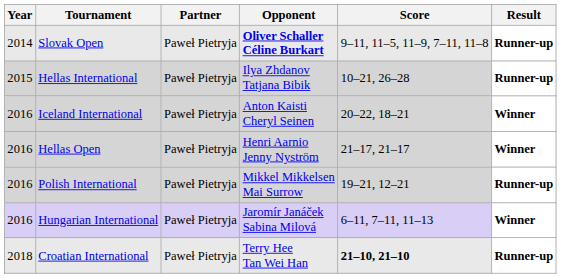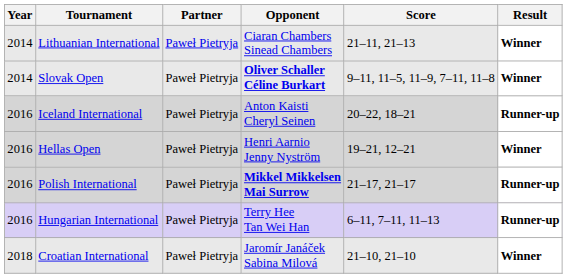+ row: 2014 | Lithuanian International | Paweł Pietryja | Ciaran Chambers Sinead Chambers | 21–11, 21–13 | Winner
Slovak Open | Result: Runner-up -> Winner
- row: 2015 | Hellas International | Paweł Pietryja | Ilya Zhdanov Tatjana Bibik | 10–21, 26–28 | Runner-up
Iceland International | Result: Winner -> Runner-up
Hellas Open | Score: 21–17, 21–17 -> 19–21, 12–21
Polish International | Opponent: normal -> bold
Polish International | Score: 19–21, 12–21 -> 21–17, 21–17
Hungarian International | Opponent: Jaromír Janáček Sabina Milová -> Terry Hee Tan Wei Han
Hungarian International | Result: Winner -> Runner-up
Croatian International | Opponent: Terry Hee Tan Wei Han -> Jaromír Janáček Sabina Milová
Croatian International | Score: bold -> normal
Croatian International | Result: Runner-up -> Winner
